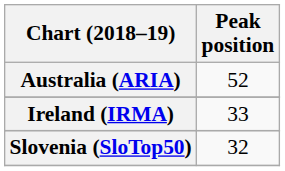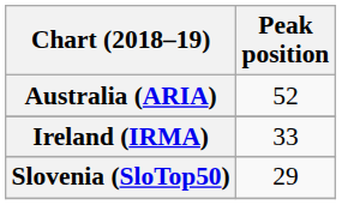Slovenia (SloTop50) | Peak position: 32 -> 29
